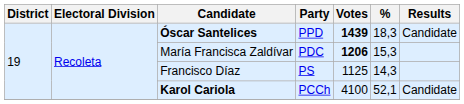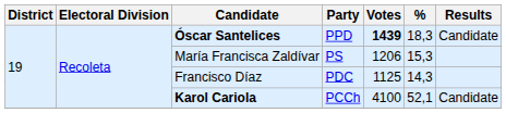María Francisca Zaldívar | Party: PDC -> PS
María Francisca Zaldívar | Votes: bold -> normal
Francisco Díaz | Party: PS -> PDC
